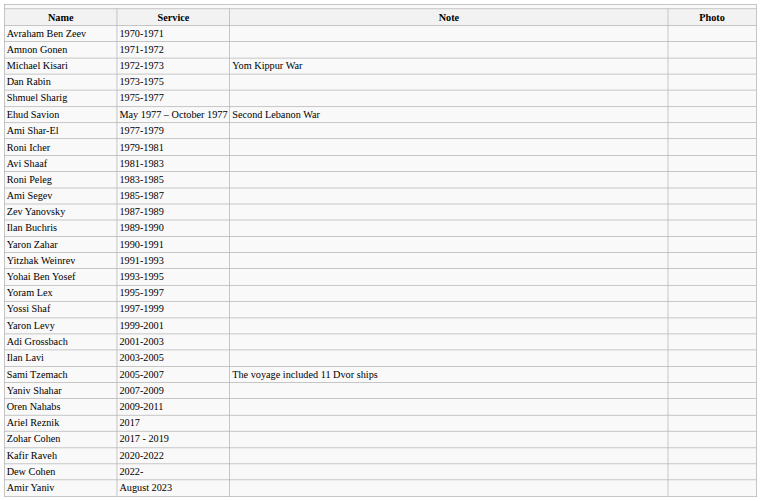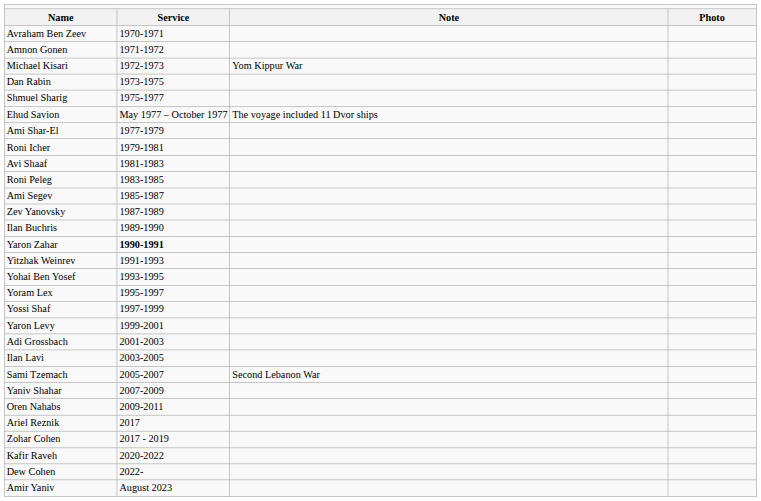Ehud Savion | column 3: Second Lebanon War -> The voyage included 11 Dvor ships
Yaron Zahar | column 2: normal -> bold
Sami Tzemach | column 3: The voyage included 11 Dvor ships -> Second Lebanon War
